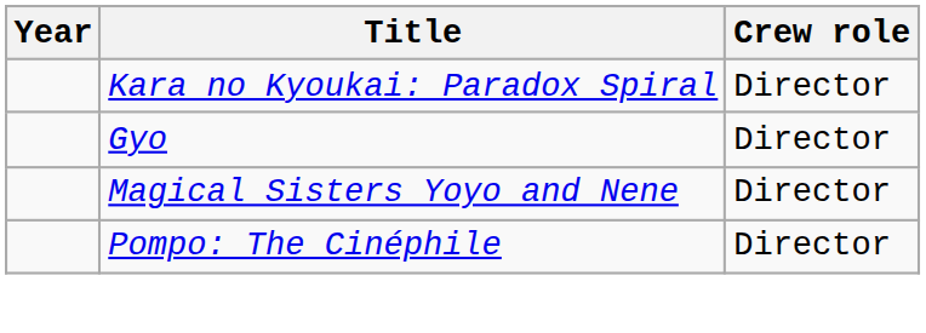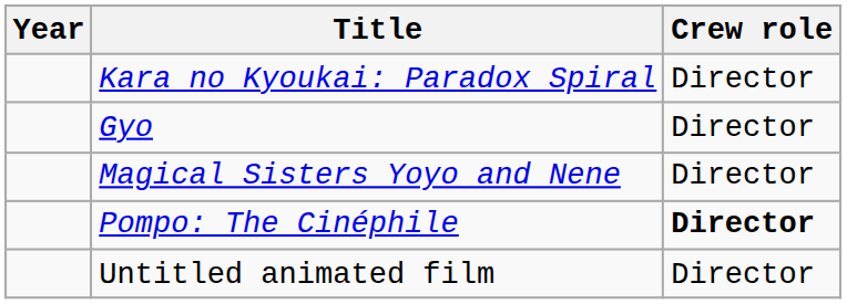Pompo: The Cinéphile | Crew role: normal -> bold
+ row: Untitled animated film | Director
